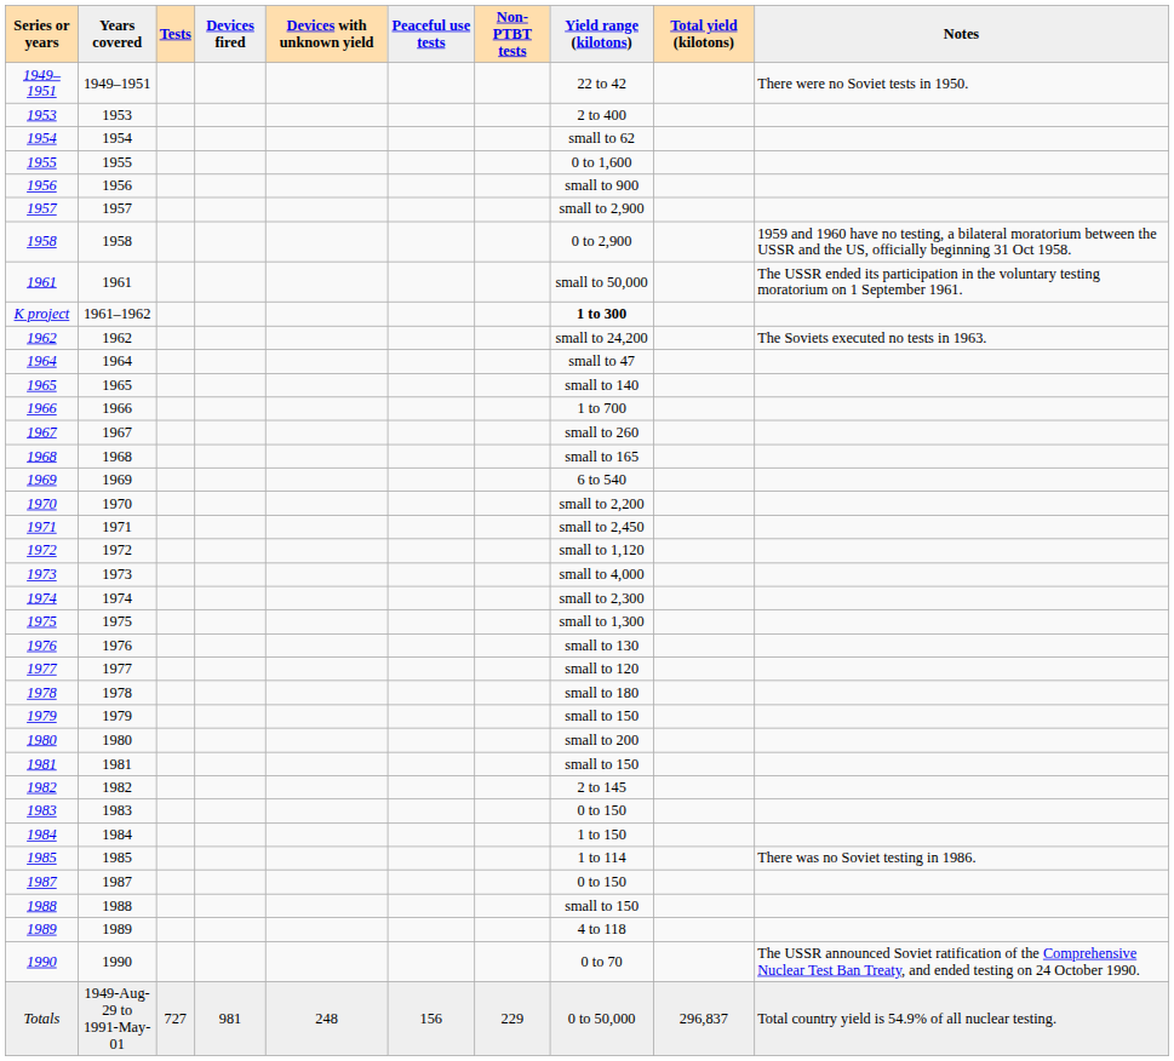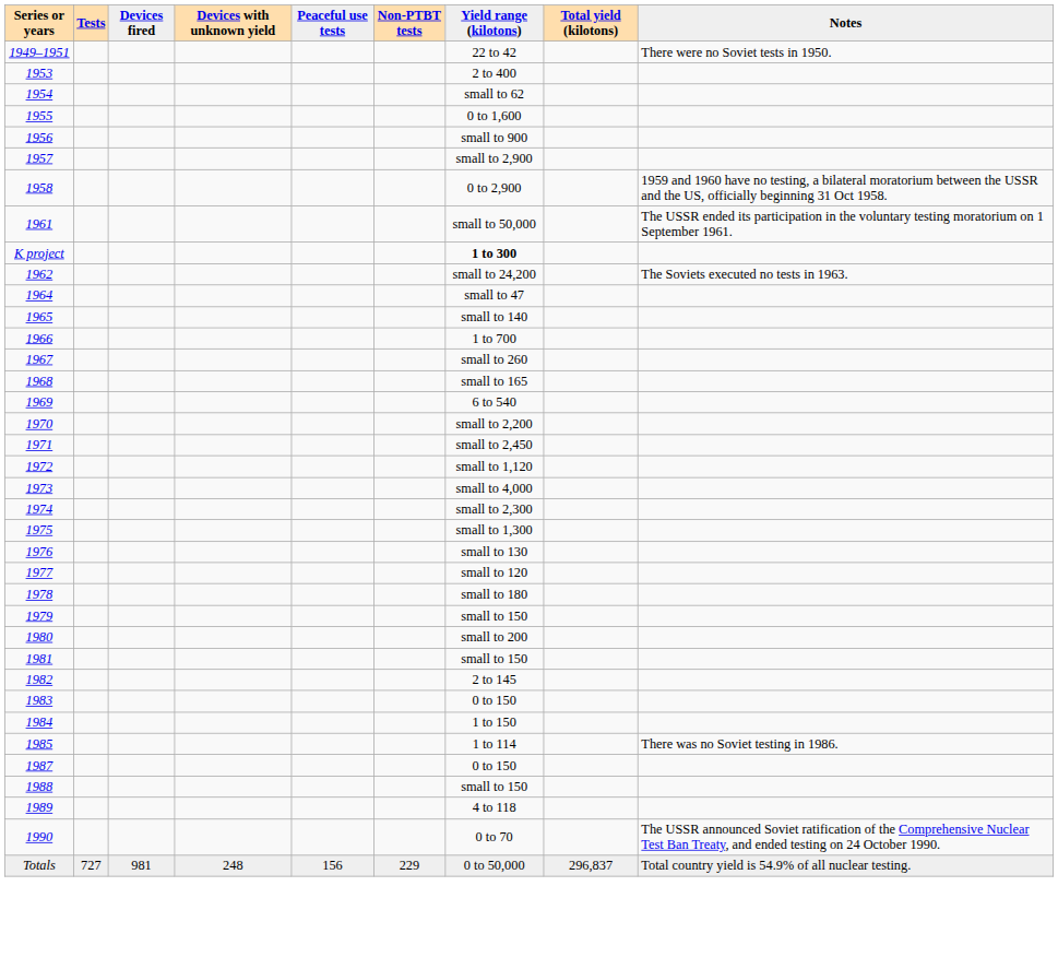- column: Years covered | 1949–1951 | 1953 | 1954 | 1955 | 1956 | 1957 | 1958 | 1961 | 1961–1962 | 1962 | 1964 | 1965 | 1966 | 1967 | 1968 | 1969 | 1970 | 1971 | 1972 | 1973 | 1974 | 1975 | 1976 | 1977 | 1978 | 1979 | 1980 | 1981 | 1982 | 1983 | 1984 | 1985 | 1987 | 1988 | 1989 | 1990 | 1949-Aug-29 to 1991-May-01
